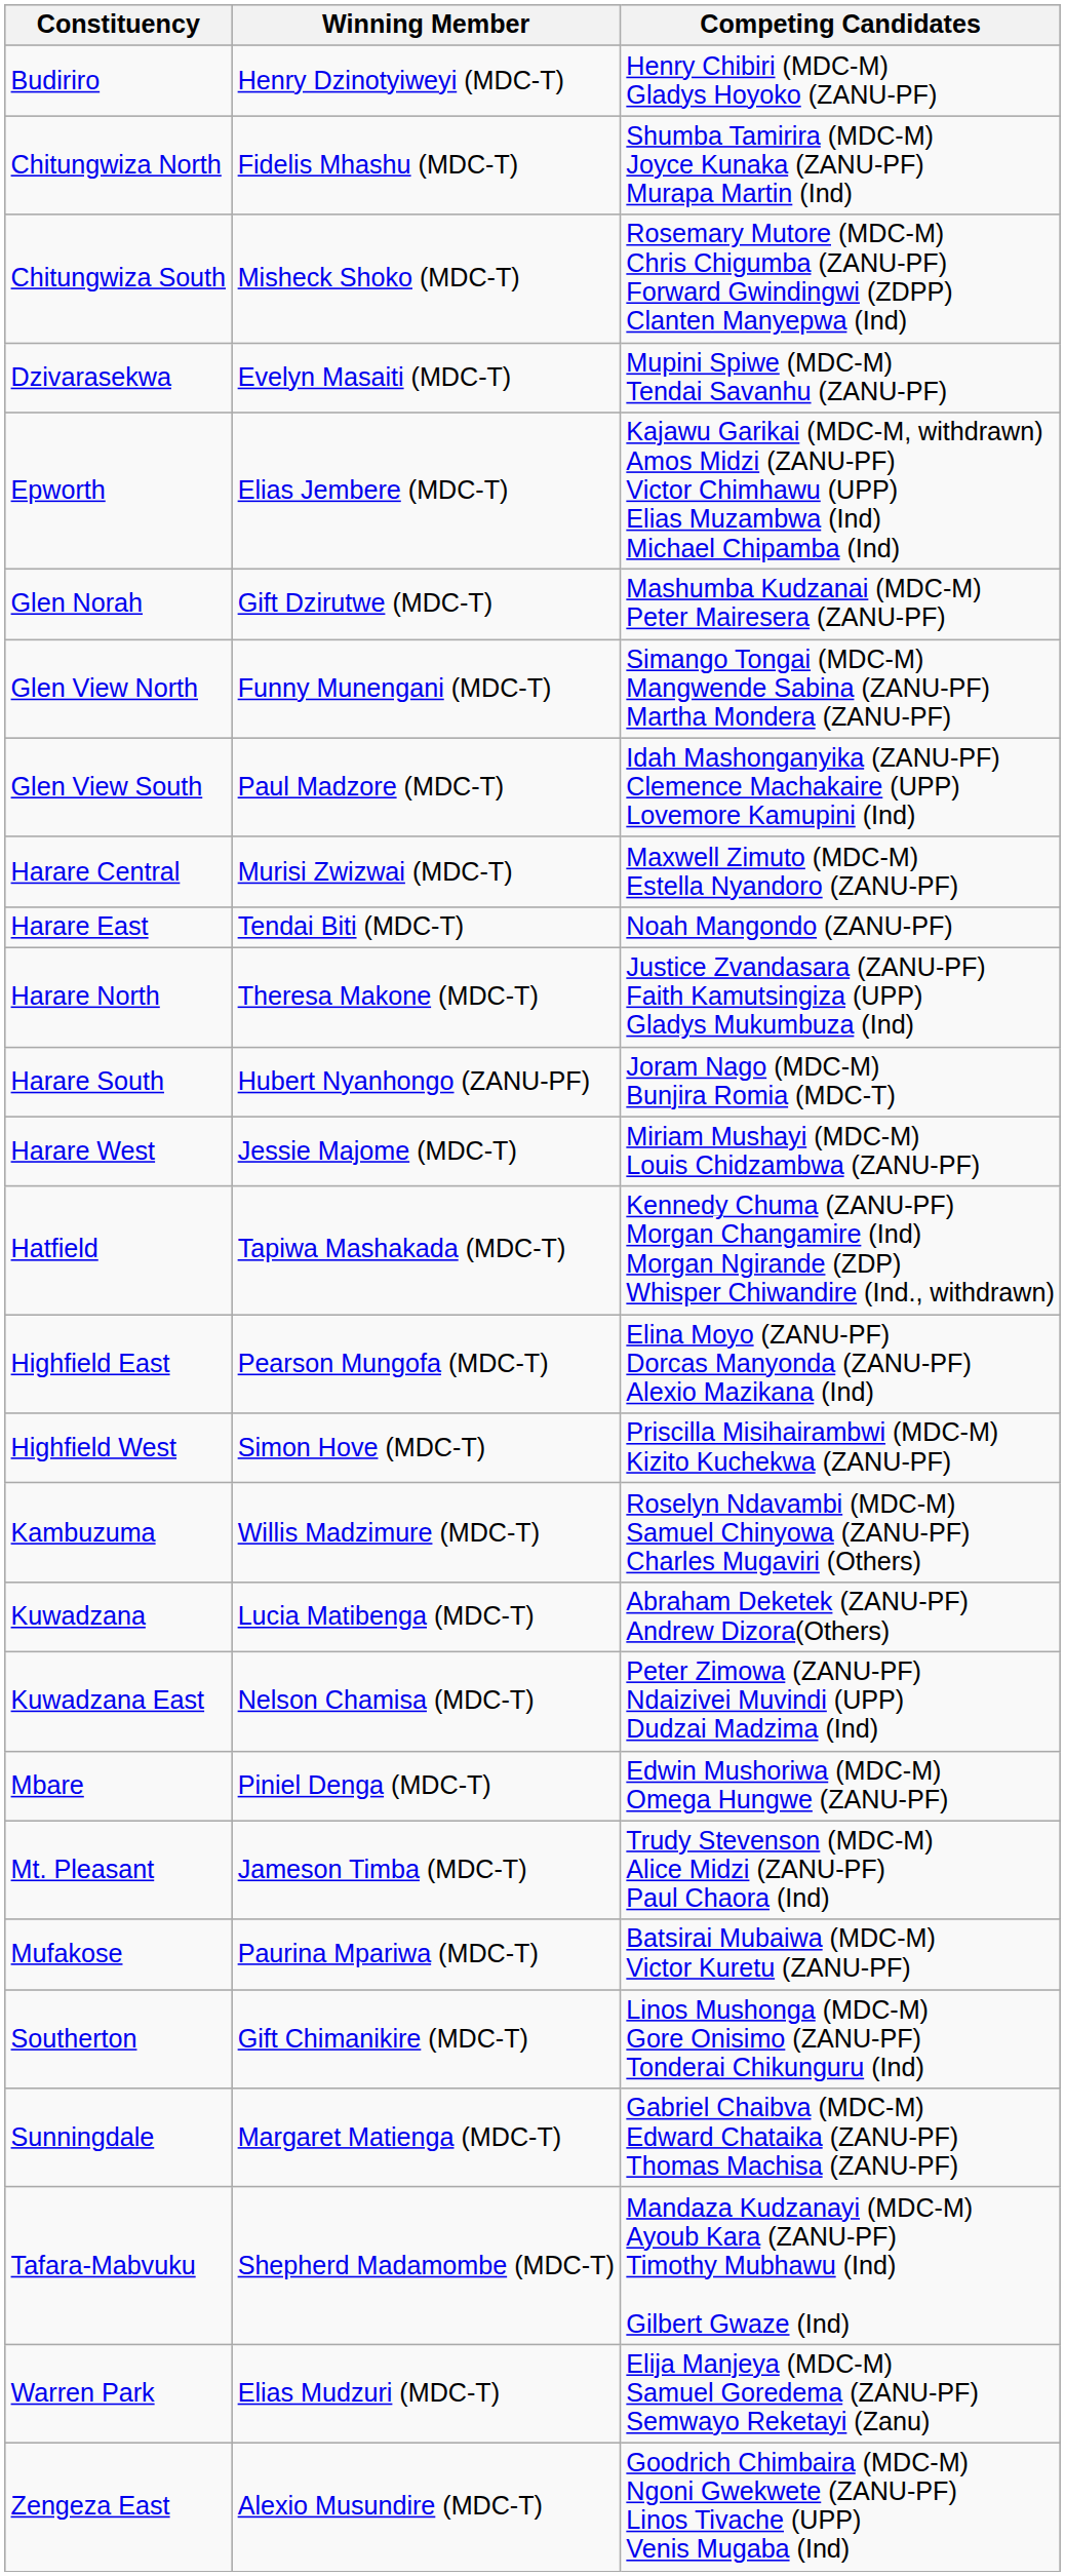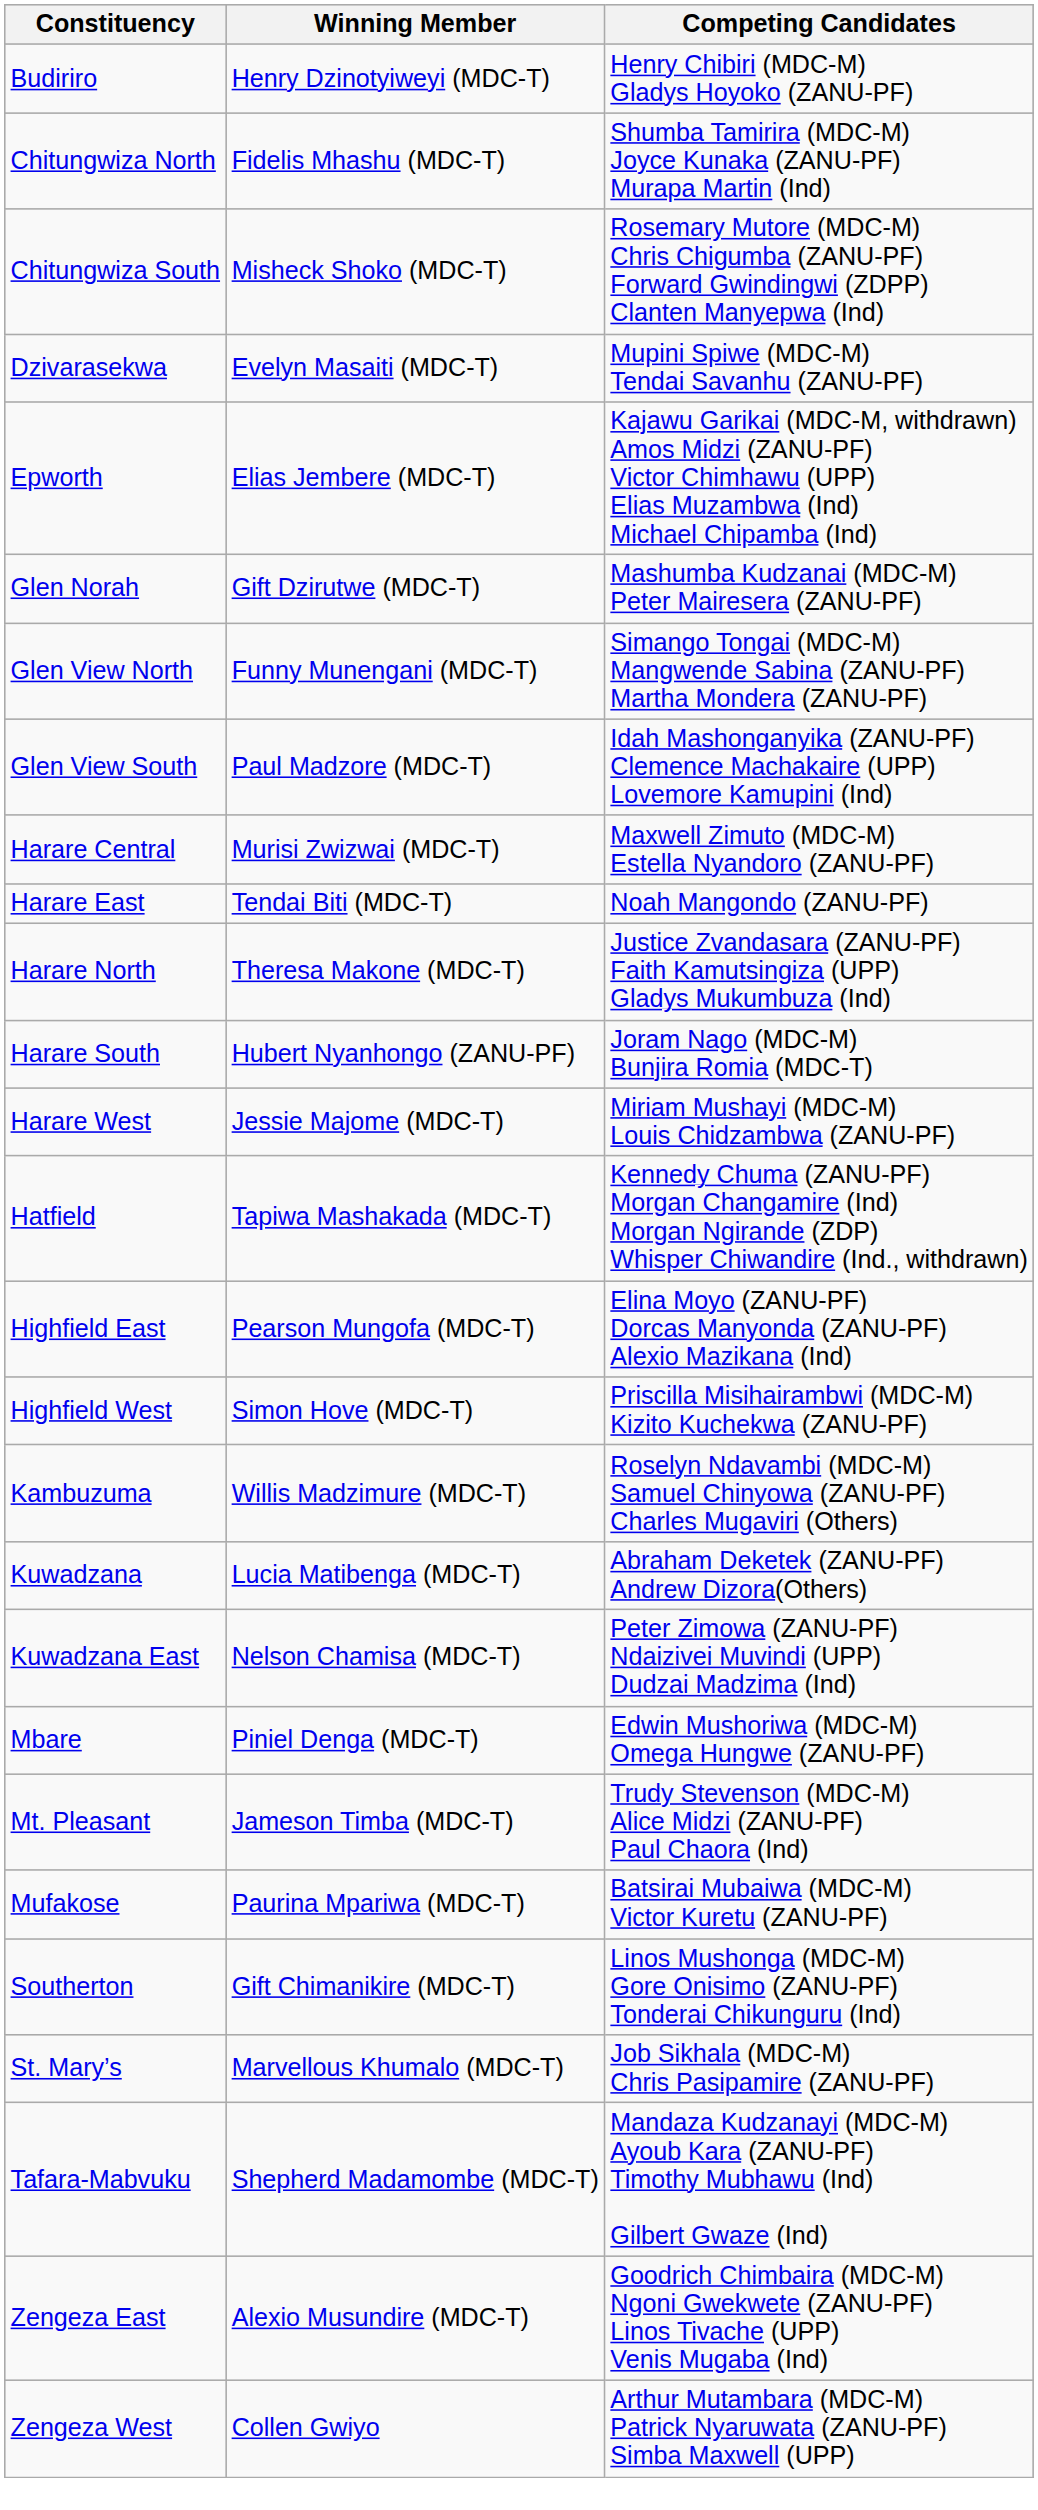+ row: St. Mary’s | Marvellous Khumalo (MDC-T) | Job Sikhala (MDC-M) Chris Pasipamire (ZANU-PF)
- row: Sunningdale | Margaret Matienga (MDC-T) | Gabriel Chaibva (MDC-M) Edward Chataika (ZANU-PF) Thomas Machisa (ZANU-PF)
- row: Warren Park | Elias Mudzuri (MDC-T) | Elija Manjeya (MDC-M) Samuel Goredema (ZANU-PF) Semwayo Reketayi (Zanu)
+ row: Zengeza West | Collen Gwiyo | Arthur Mutambara (MDC-M) Patrick Nyaruwata (ZANU-PF) Simba Maxwell (UPP)
